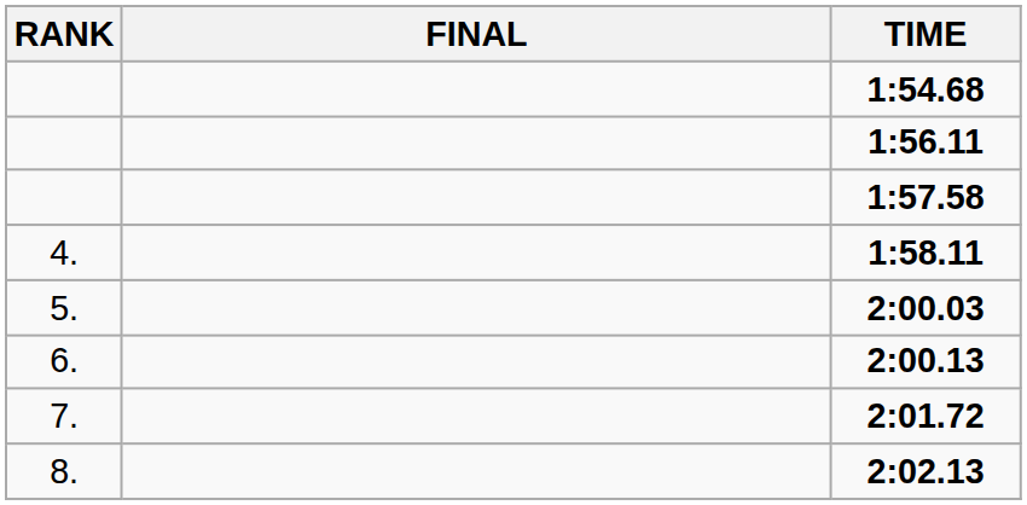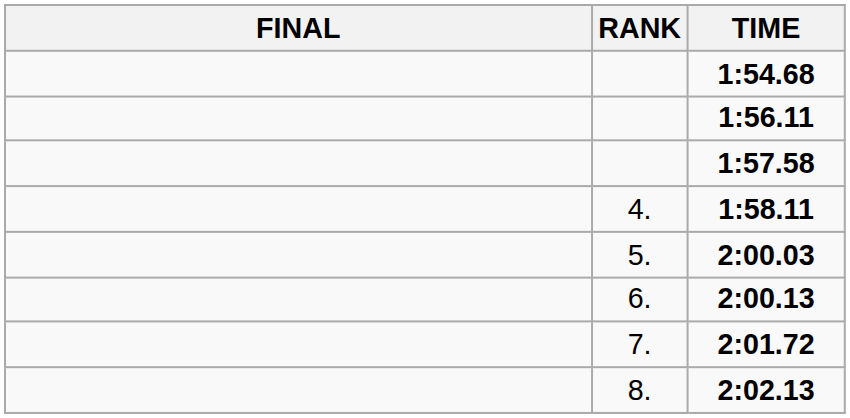columns swapped: RANK <-> FINAL
